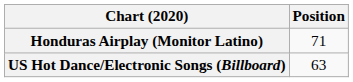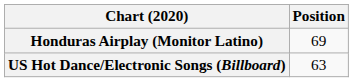Honduras Airplay (Monitor Latino) | Position: 71 -> 69
